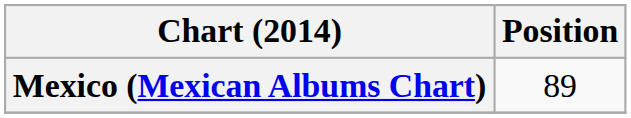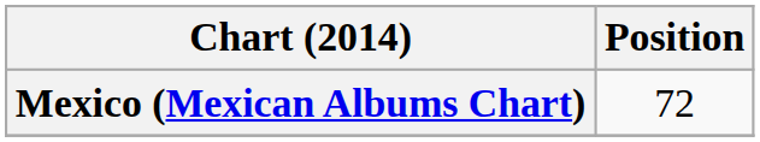Mexico (Mexican Albums Chart) | Position: 89 -> 72
